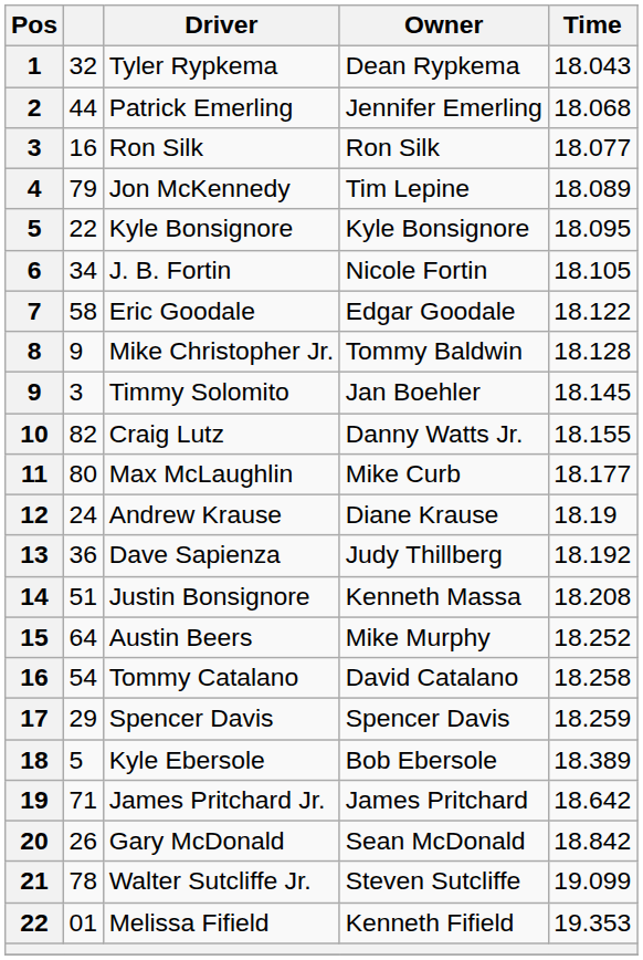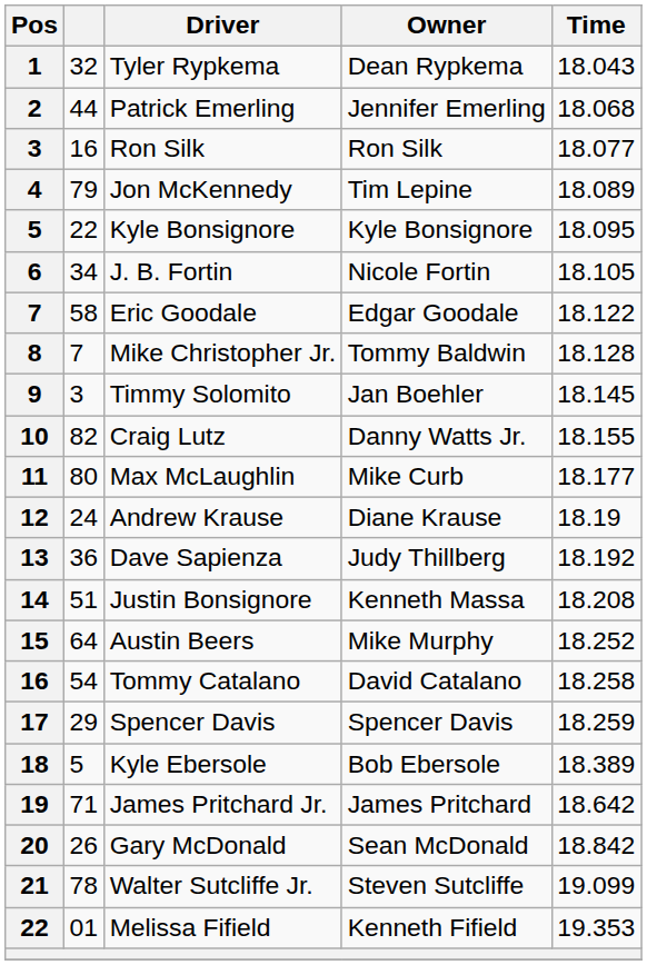Mike Christopher Jr. | column 2: 9 -> 7
